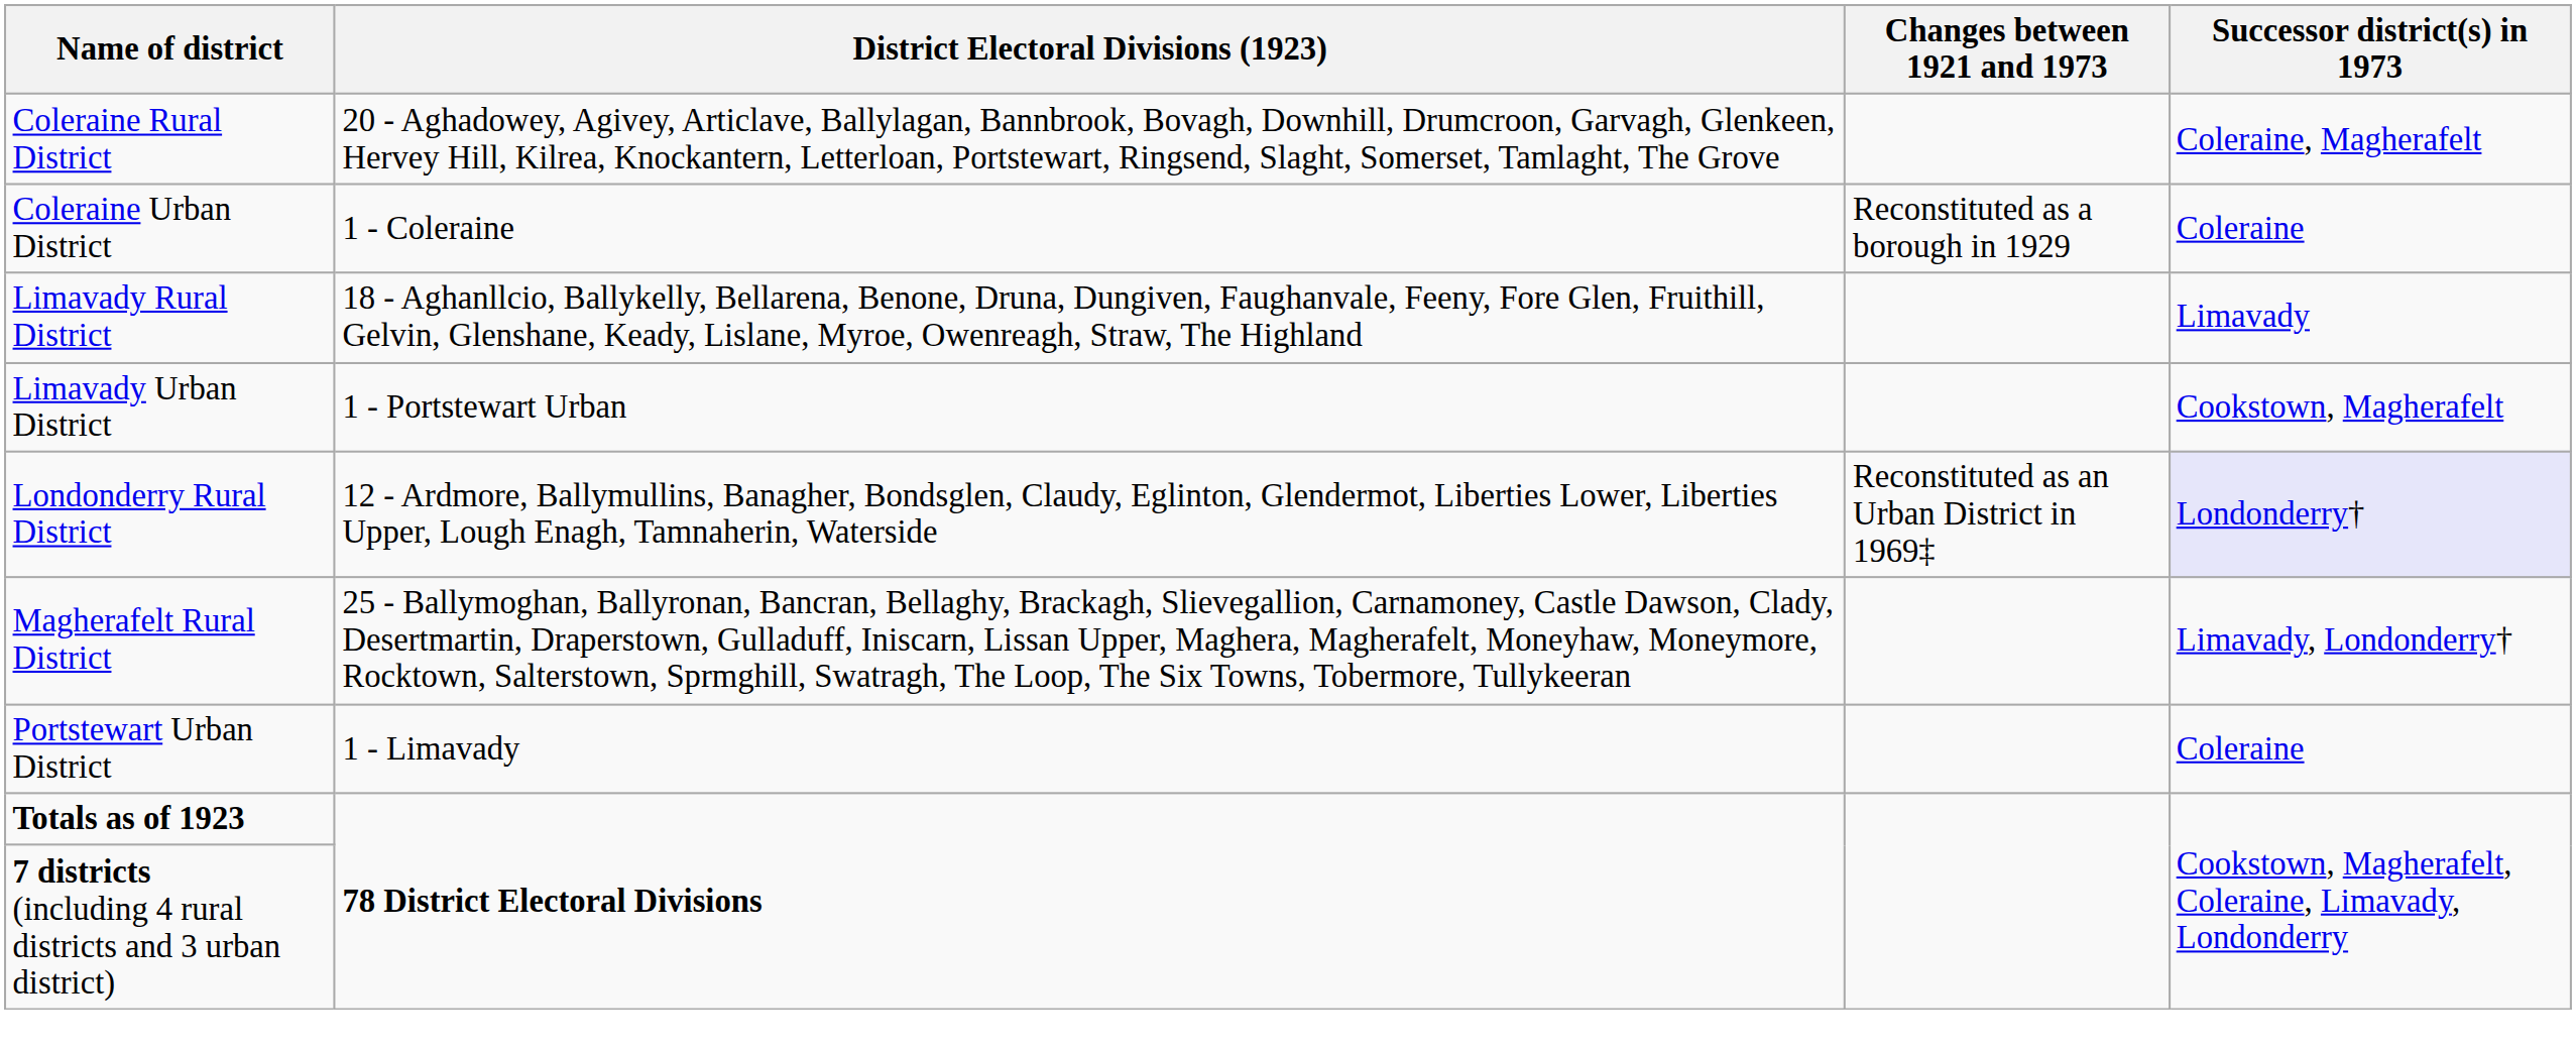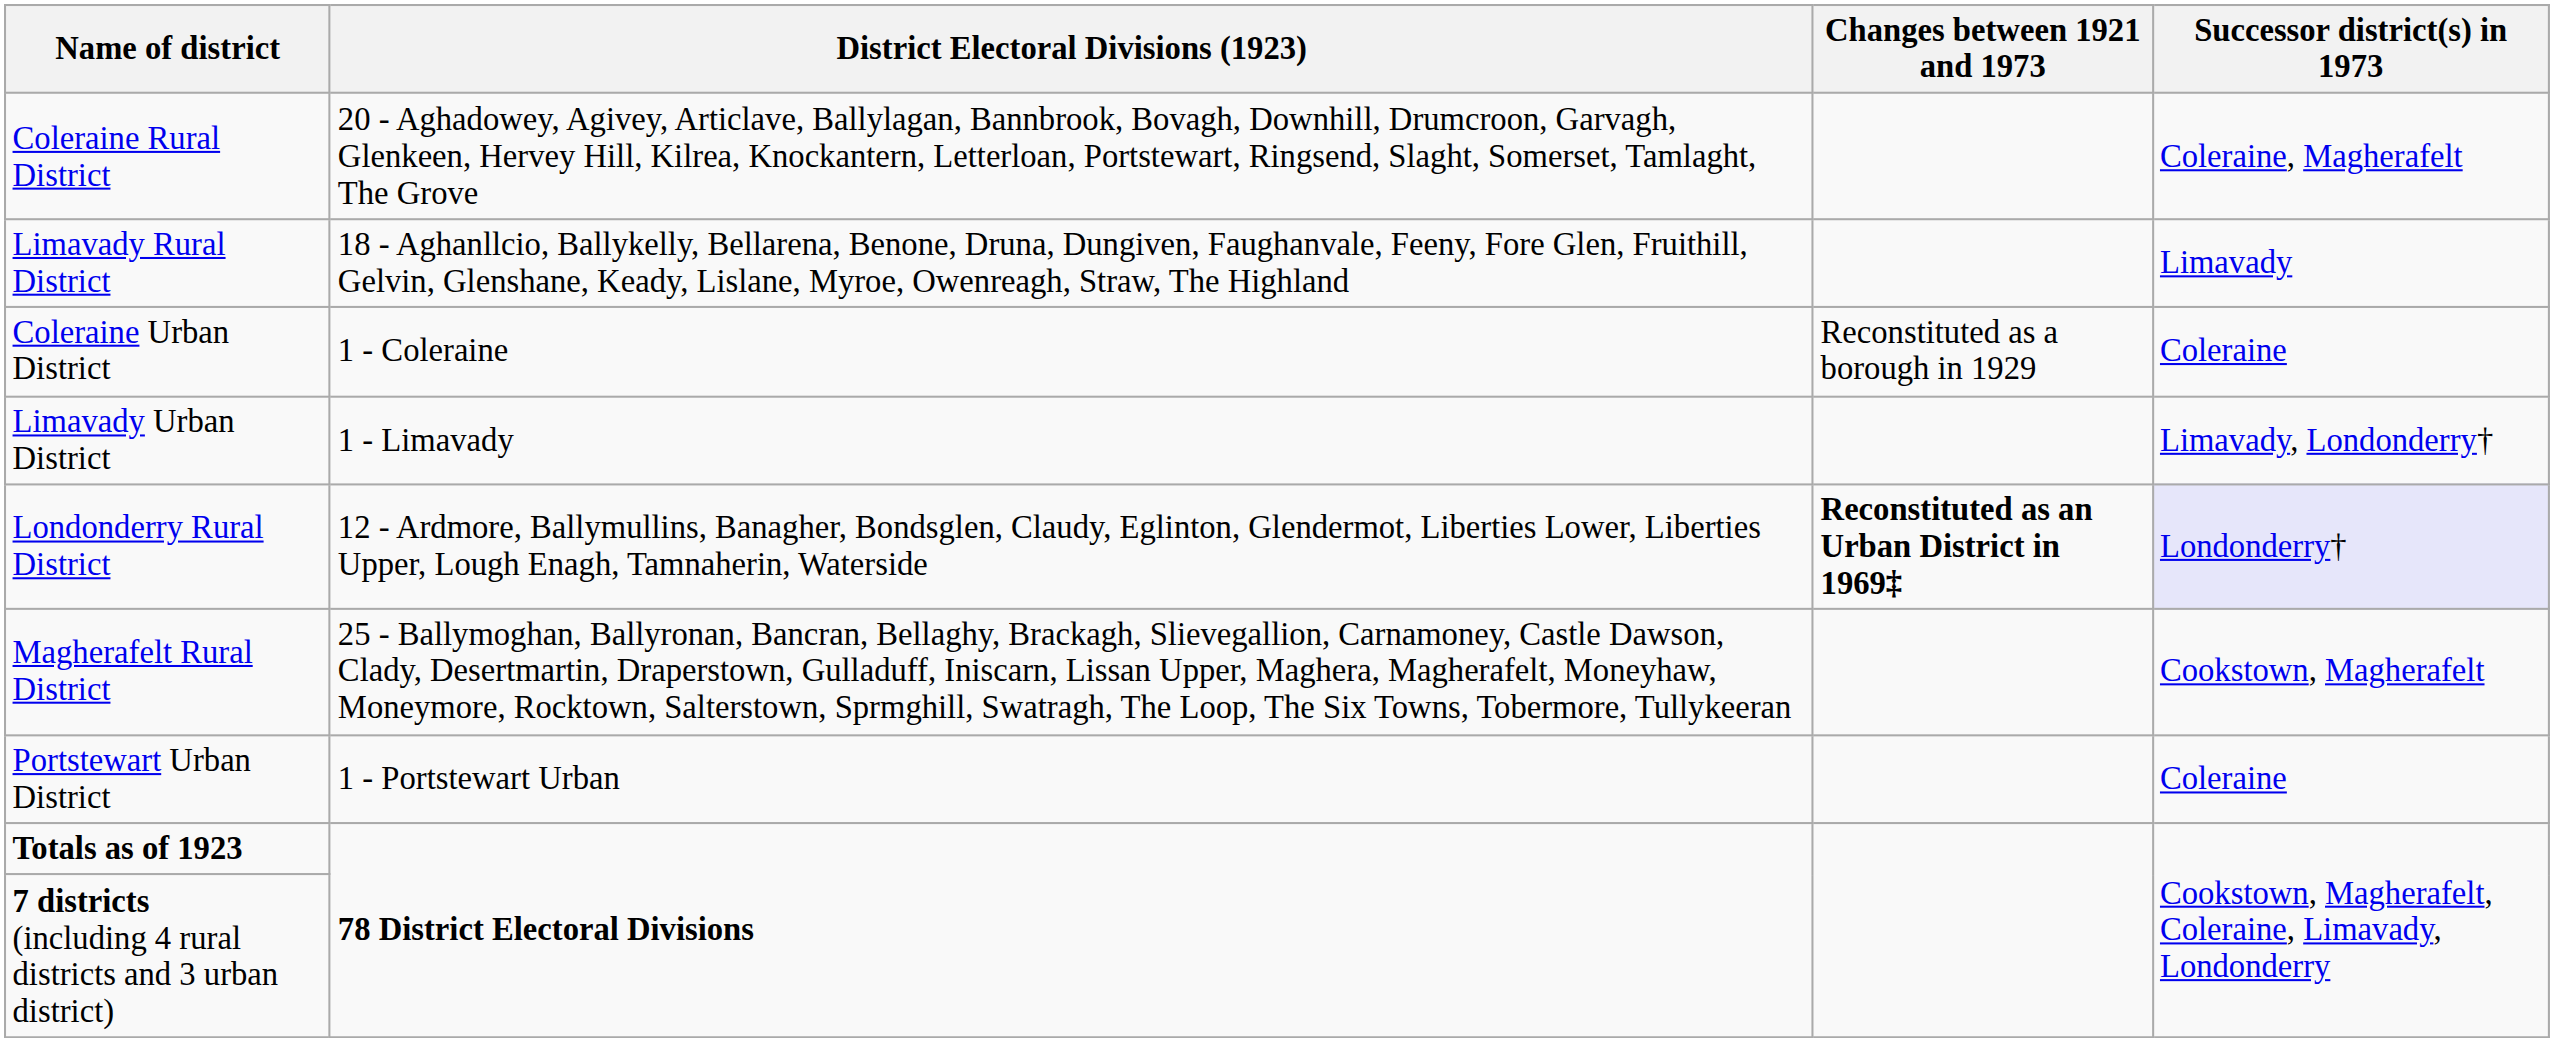rows swapped: Coleraine Urban District <-> Limavady Rural District
Limavady Urban District | District Electoral Divisions (1923): 1 - Portstewart Urban -> 1 - Limavady
Limavady Urban District | Successor district(s) in 1973: Cookstown, Magherafelt -> Limavady, Londonderry†
Londonderry Rural District | Changes between 1921 and 1973: normal -> bold
Magherafelt Rural District | Successor district(s) in 1973: Limavady, Londonderry† -> Cookstown, Magherafelt
Portstewart Urban District | District Electoral Divisions (1923): 1 - Limavady -> 1 - Portstewart Urban
